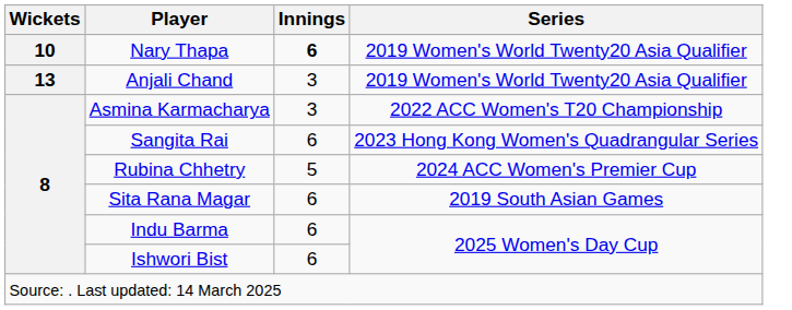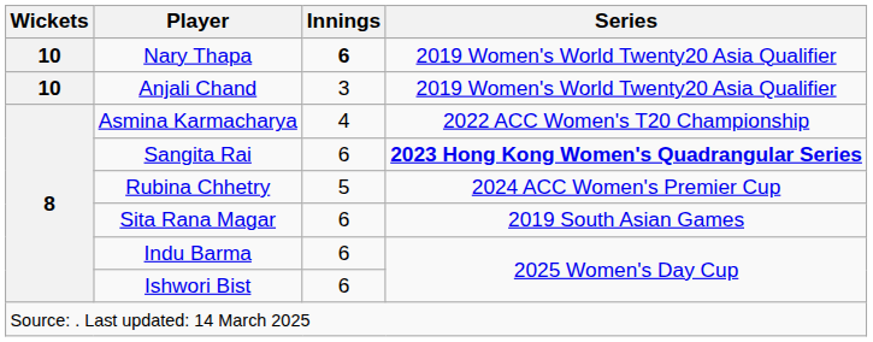Anjali Chand | Wickets: 13 -> 10
Asmina Karmacharya | Innings: 3 -> 4
Sangita Rai | Series: normal -> bold
